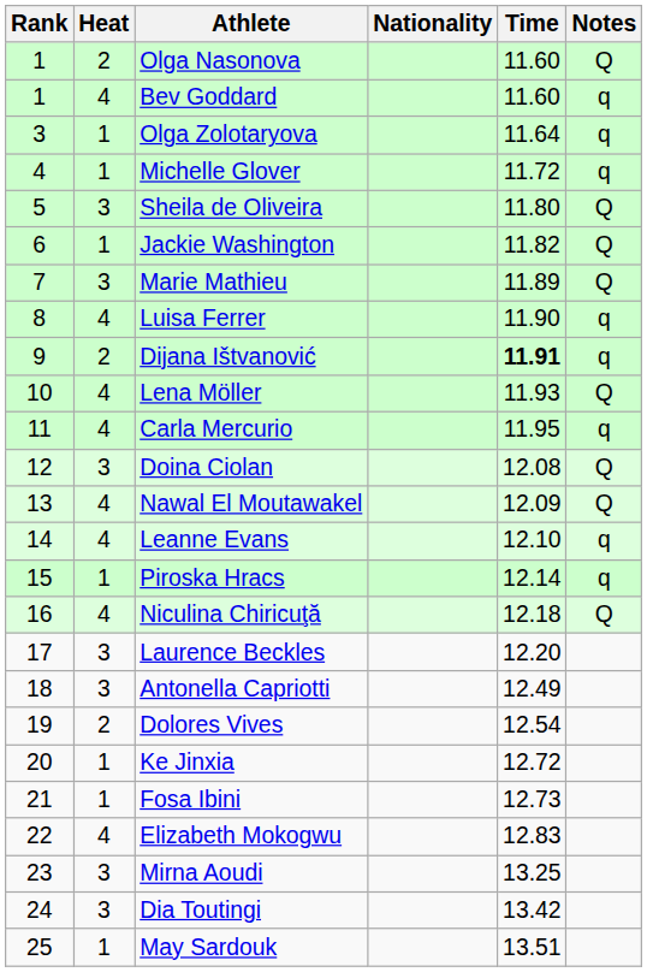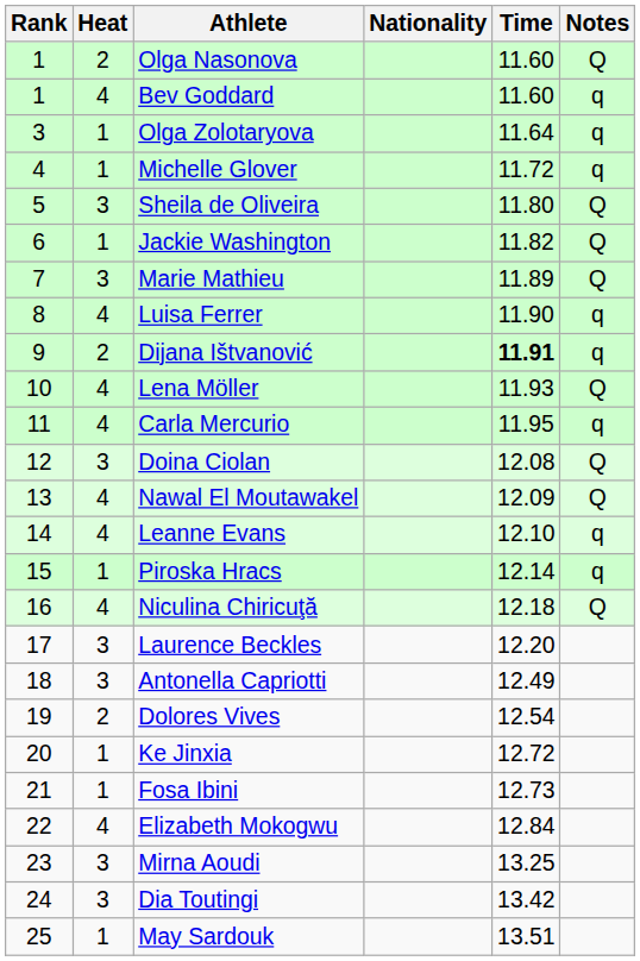Elizabeth Mokogwu | Time: 12.83 -> 12.84
